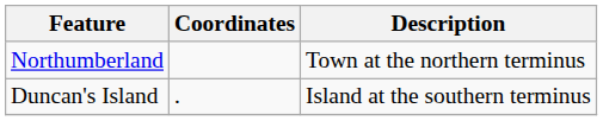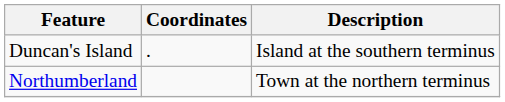rows swapped: Northumberland <-> Duncan's Island
